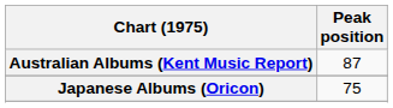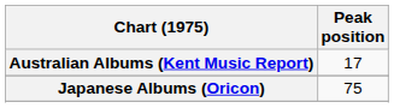Australian Albums (Kent Music Report) | Peak position: 87 -> 17
